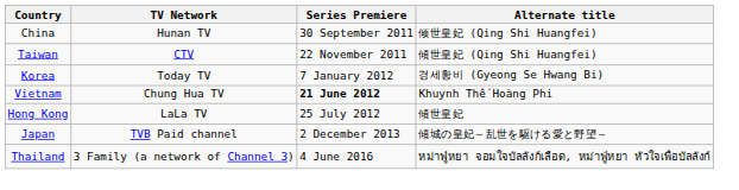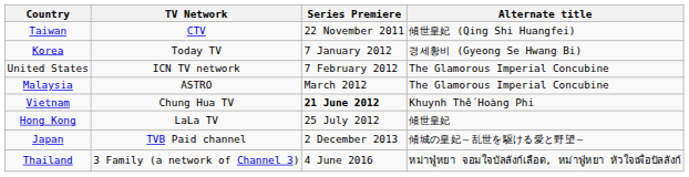- row: China | Hunan TV | 30 September 2011 | 倾世皇妃 (Qing Shi Huangfei)
+ row: United States | ICN TV network | 7 February 2012 | The Glamorous Imperial Concubine
+ row: Malaysia | ASTRO | March 2012 | The Glamorous Imperial Concubine
